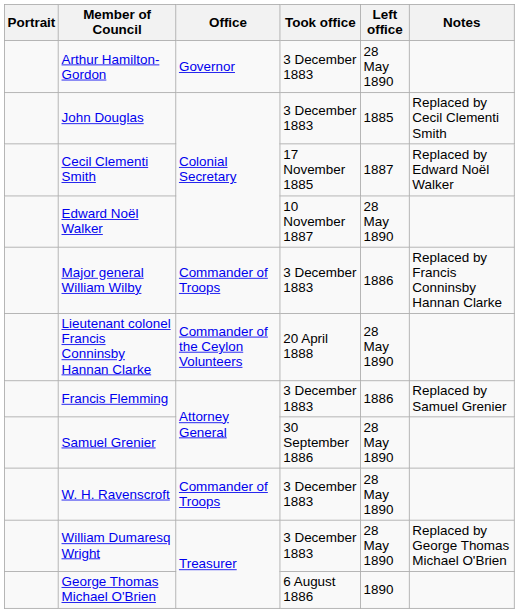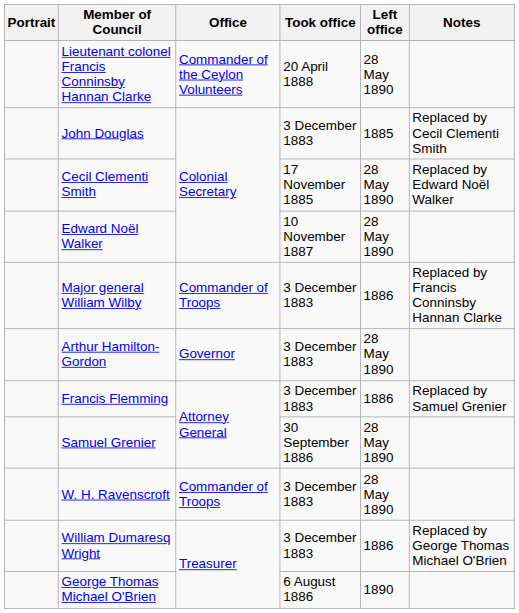rows swapped: Arthur Hamilton-Gordon <-> Lieutenant colonel Francis Conninsby Hannan Clarke
Cecil Clementi Smith | Left office: 1887 -> 28 May 1890
William Dumaresq Wright | Left office: 28 May 1890 -> 1886
